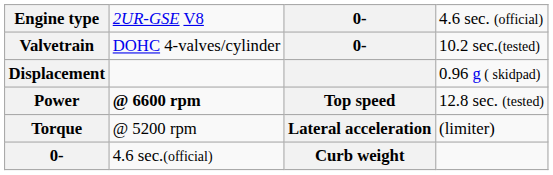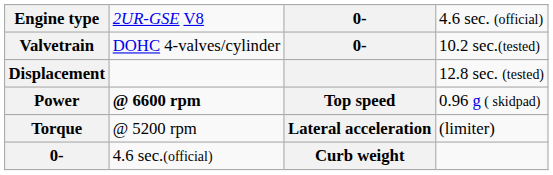Displacement | column 4: 0.96 g ( skidpad) -> 12.8 sec. (tested)
Power | column 4: 12.8 sec. (tested) -> 0.96 g ( skidpad)
